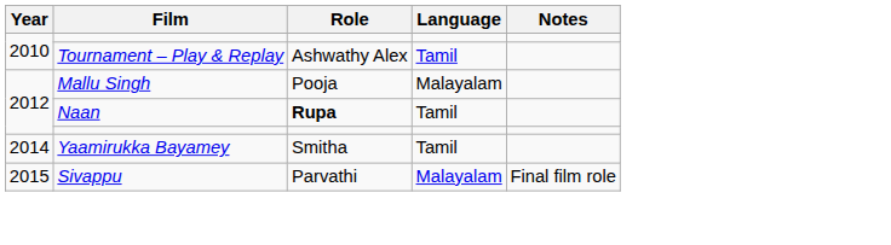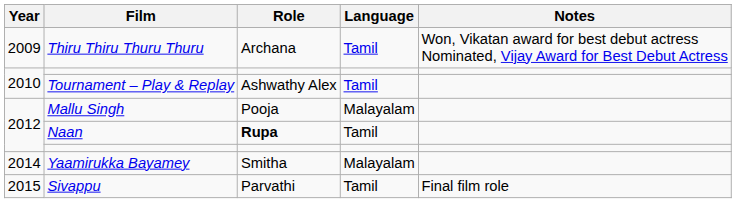+ row: 2009 | Thiru Thiru Thuru Thuru | Archana | Tamil | Won, Vikatan award for best debut actress Nominated, Vijay Award for Best Debut Actress
Yaamirukka Bayamey | Language: Tamil -> Malayalam
Sivappu | Language: Malayalam -> Tamil
